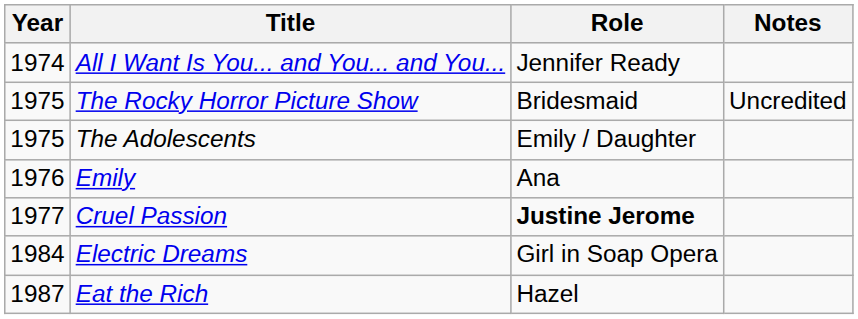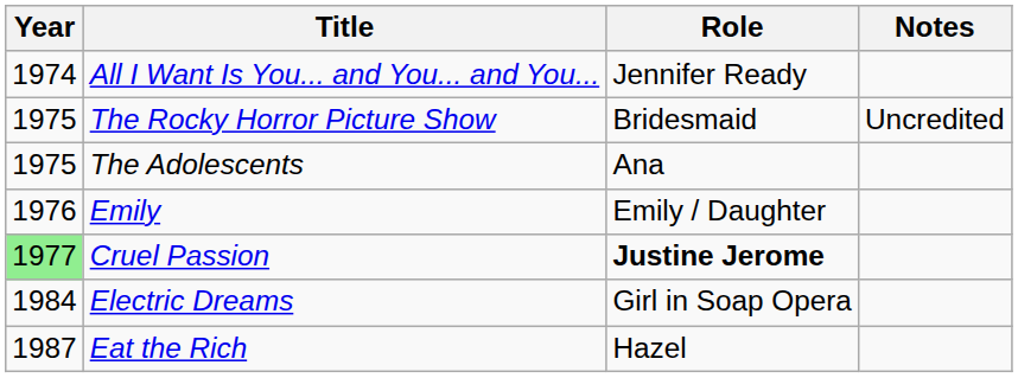The Adolescents | Role: Emily / Daughter -> Ana
Emily | Role: Ana -> Emily / Daughter
Cruel Passion | Year: no background -> lightgreen background
